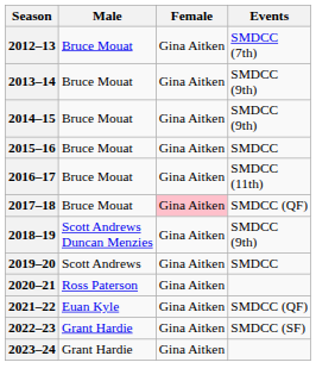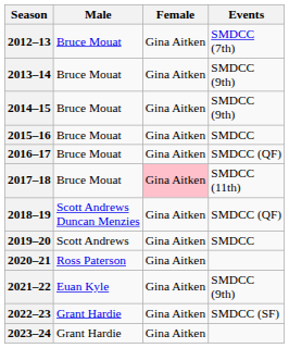2016–17 | Events: SMDCC (11th) -> SMDCC (QF)
2017–18 | Events: SMDCC (QF) -> SMDCC (11th)
2018–19 | Events: SMDCC (9th) -> SMDCC (QF)
2021–22 | Events: SMDCC (QF) -> SMDCC (9th)
